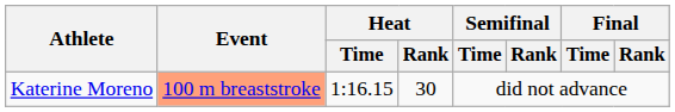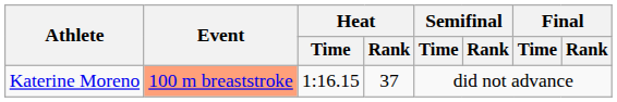Katerine Moreno | Heat / Rank: 30 -> 37
